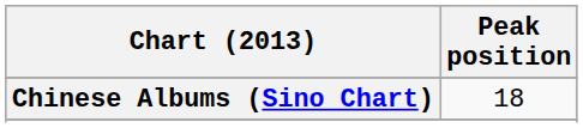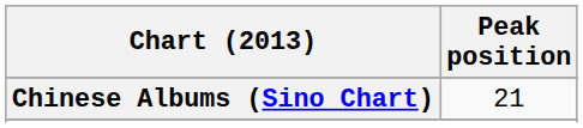Chinese Albums (Sino Chart) | Peak position: 18 -> 21
